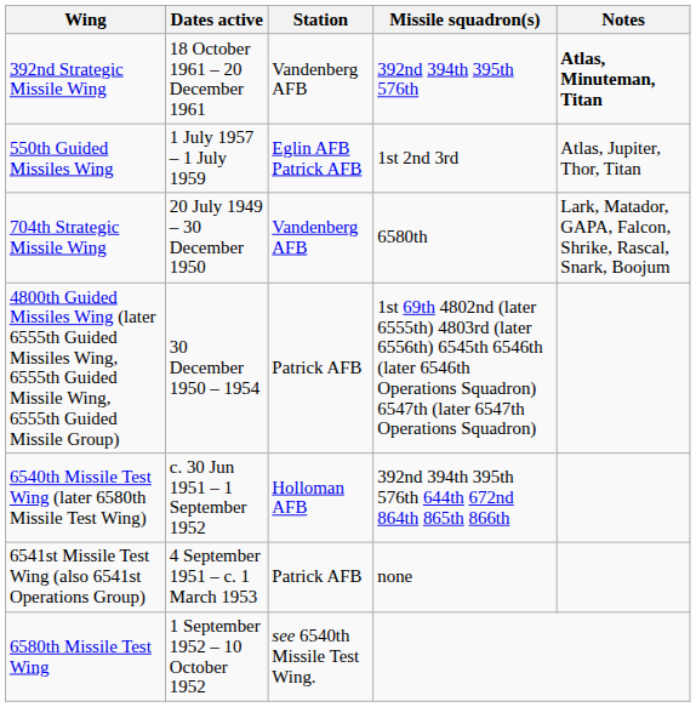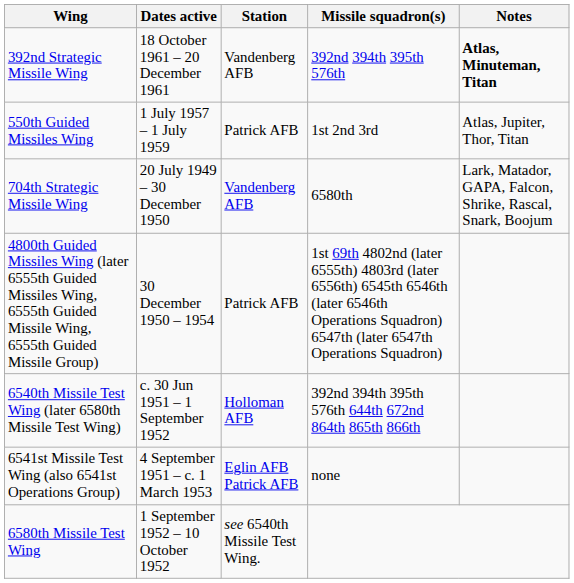550th Guided Missiles Wing | Station: Eglin AFB Patrick AFB -> Patrick AFB
6541st Missile Test Wing (also 6541st Operations Group) | Station: Patrick AFB -> Eglin AFB Patrick AFB
